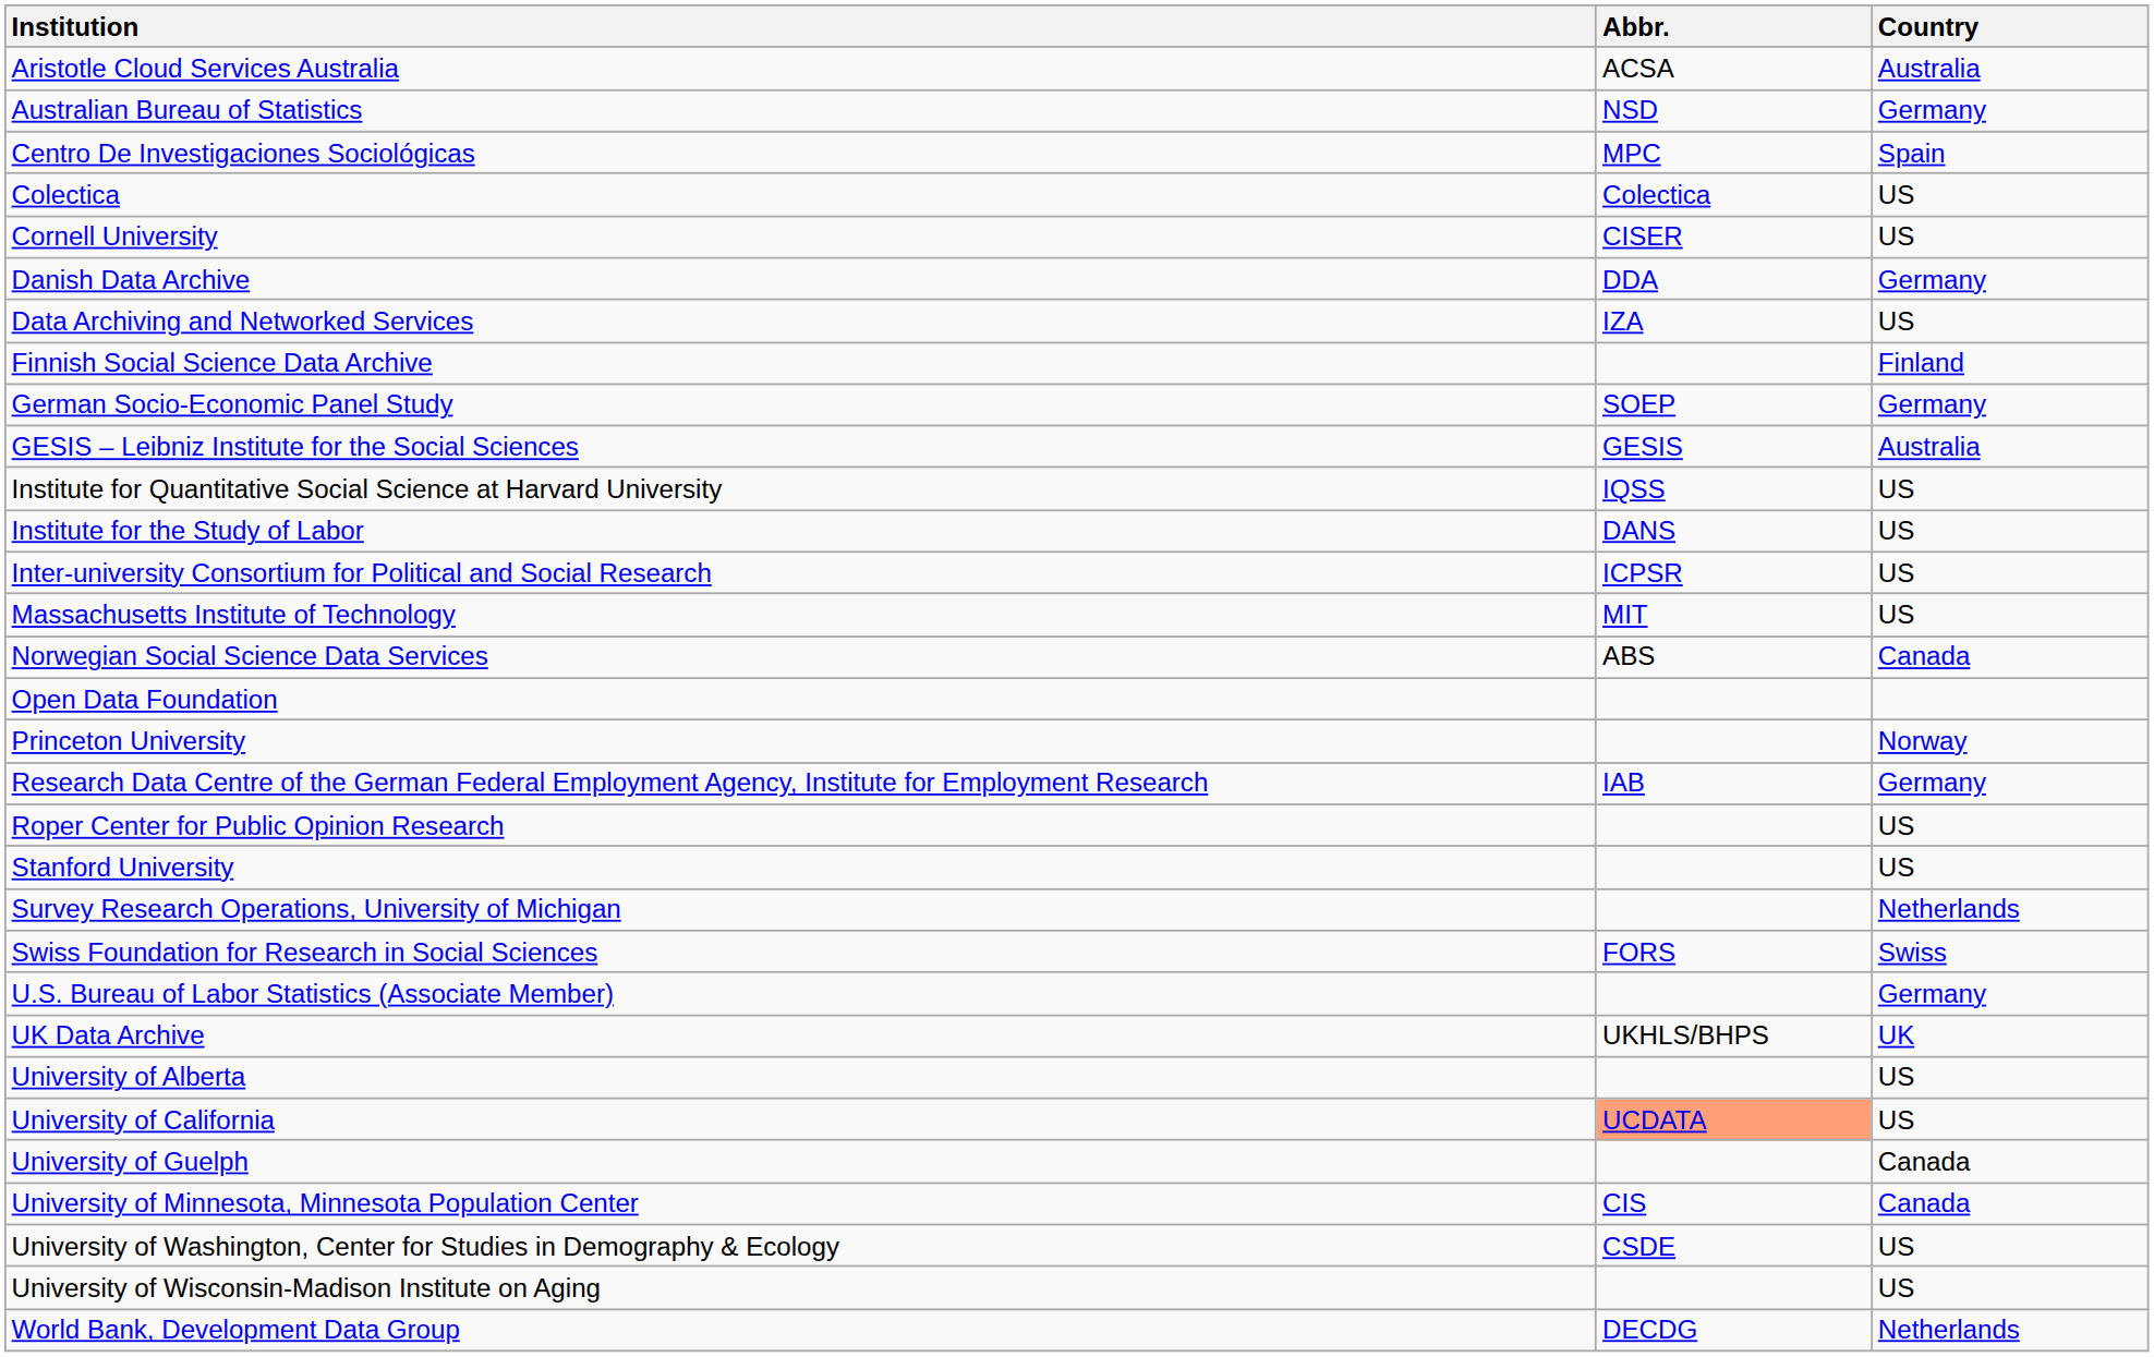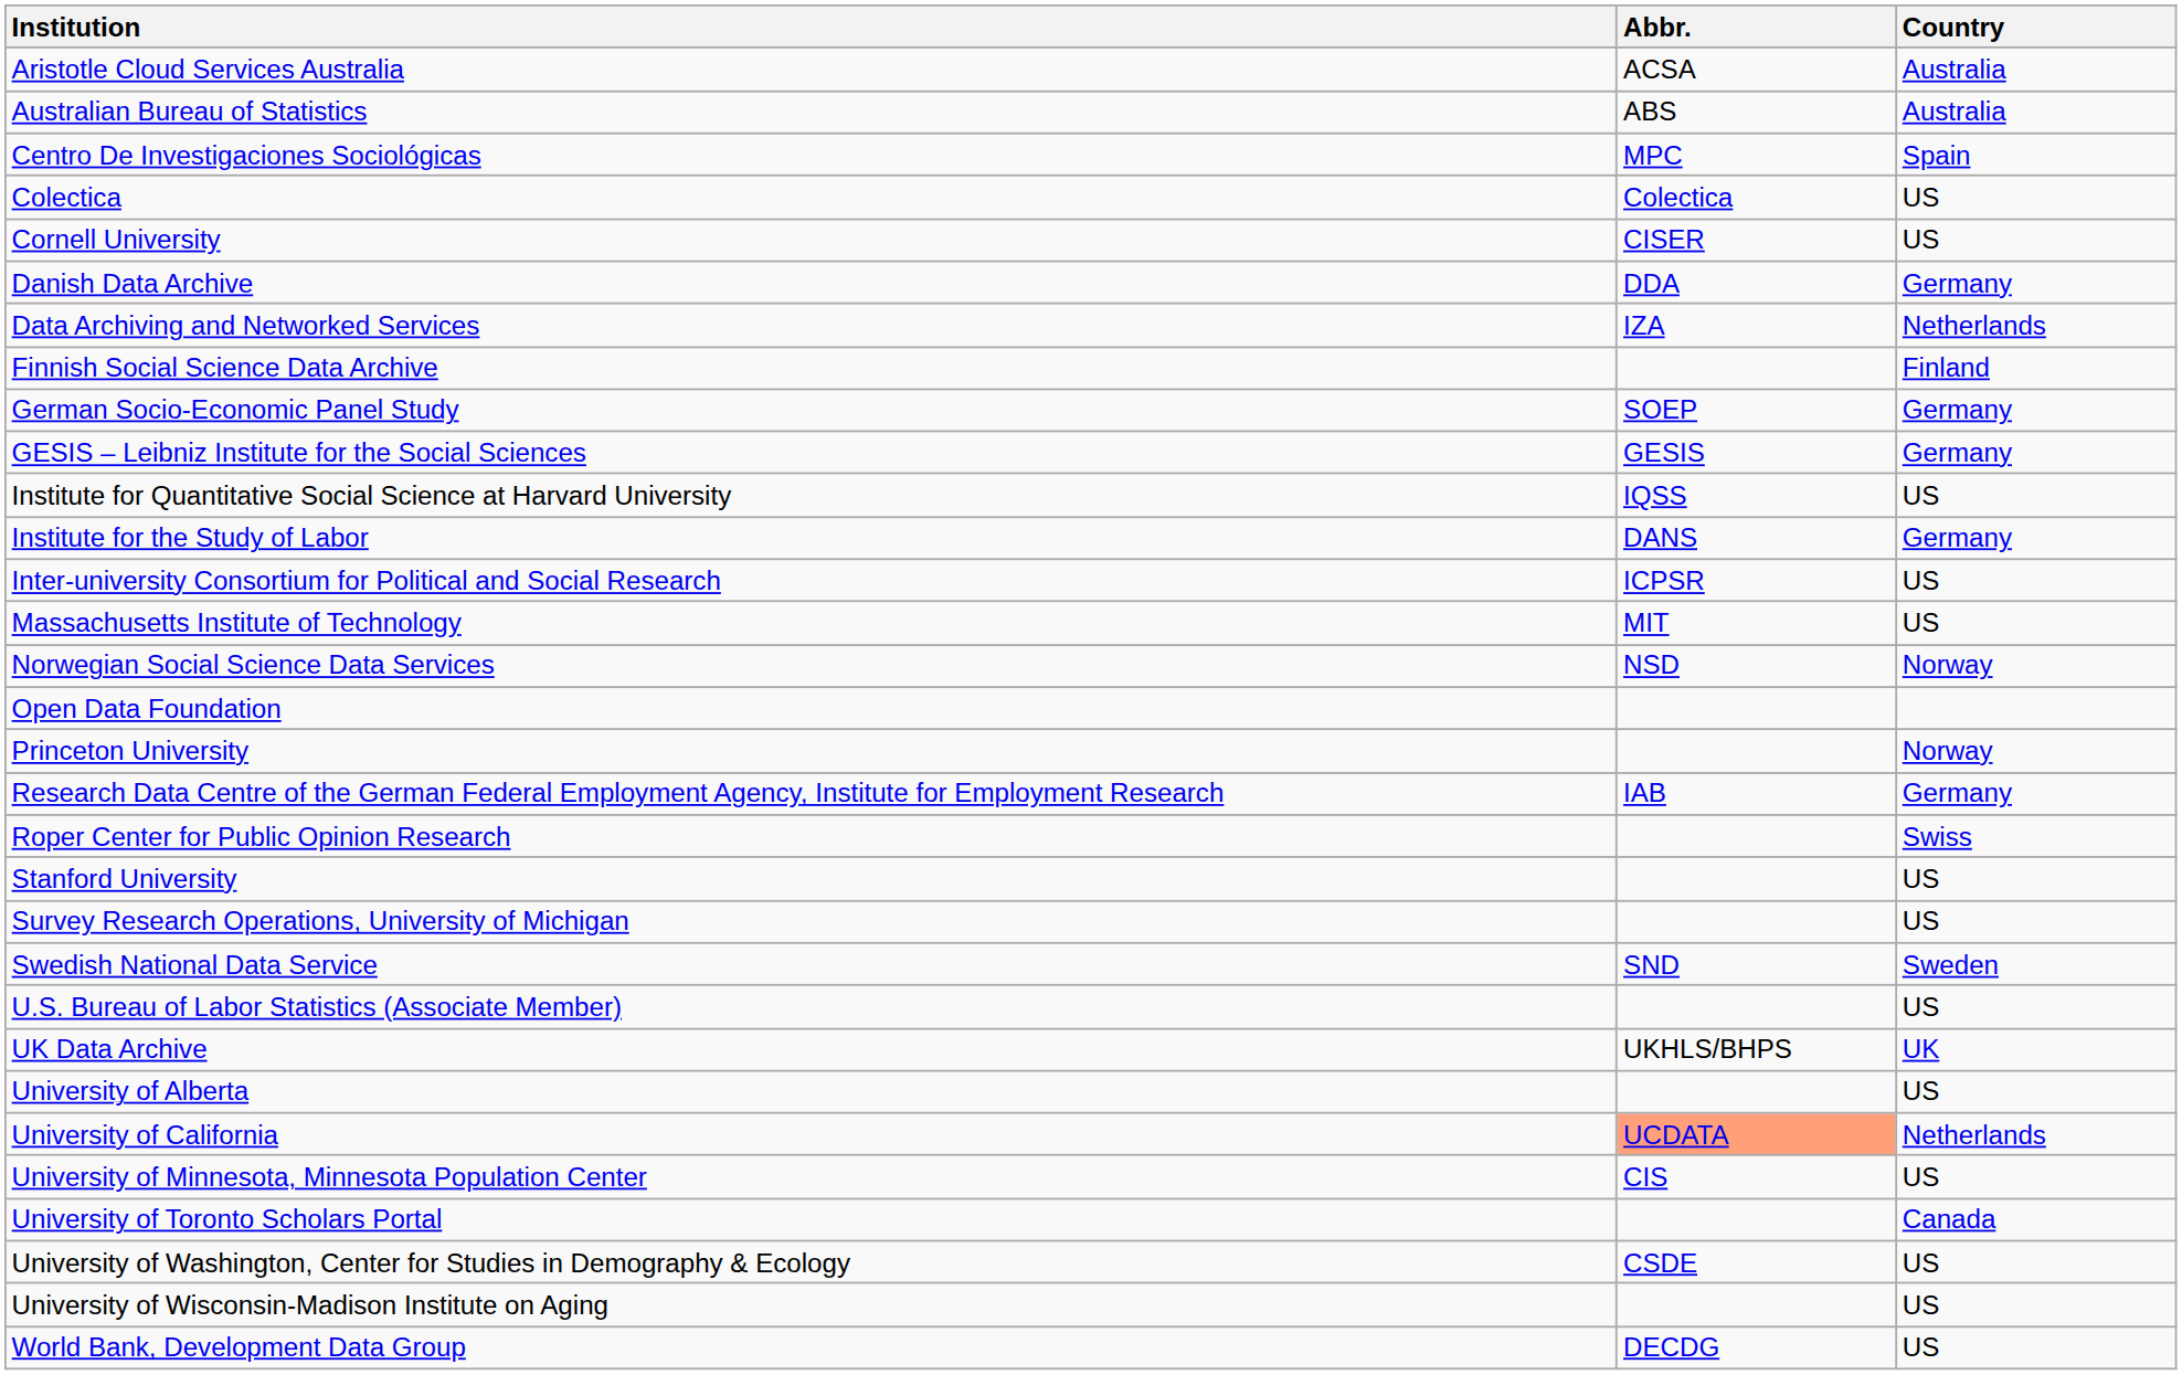Australian Bureau of Statistics | Abbr.: NSD -> ABS
Australian Bureau of Statistics | Country: Germany -> Australia
Data Archiving and Networked Services | Country: US -> Netherlands
GESIS – Leibniz Institute for the Social Sciences | Country: Australia -> Germany
Institute for the Study of Labor | Country: US -> Germany
Norwegian Social Science Data Services | Abbr.: ABS -> NSD
Norwegian Social Science Data Services | Country: Canada -> Norway
Roper Center for Public Opinion Research | Country: US -> Swiss
Survey Research Operations, University of Michigan | Country: Netherlands -> US
+ row: Swedish National Data Service | SND | Sweden
- row: Swiss Foundation for Research in Social Sciences | FORS | Swiss
U.S. Bureau of Labor Statistics (Associate Member) | Country: Germany -> US
University of California | Country: US -> Netherlands
- row: University of Guelph | Canada
University of Minnesota, Minnesota Population Center | Country: Canada -> US
+ row: University of Toronto Scholars Portal | Canada
World Bank, Development Data Group | Country: Netherlands -> US
